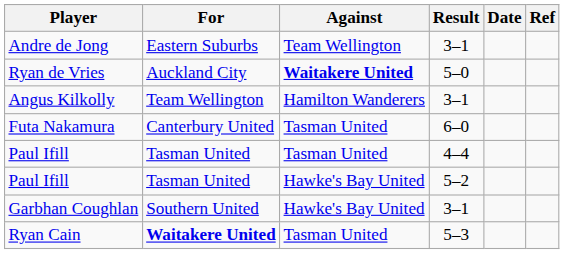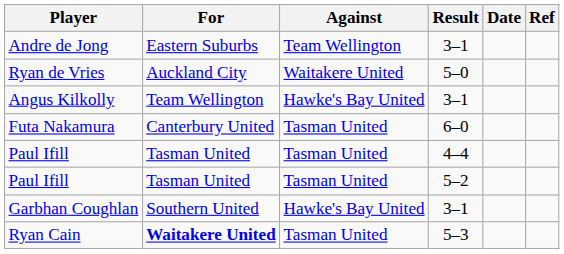Ryan de Vries | Against: bold -> normal
Angus Kilkolly | Against: Hamilton Wanderers -> Hawke's Bay United
Paul Ifill / 5–2 | Against: Hawke's Bay United -> Tasman United
